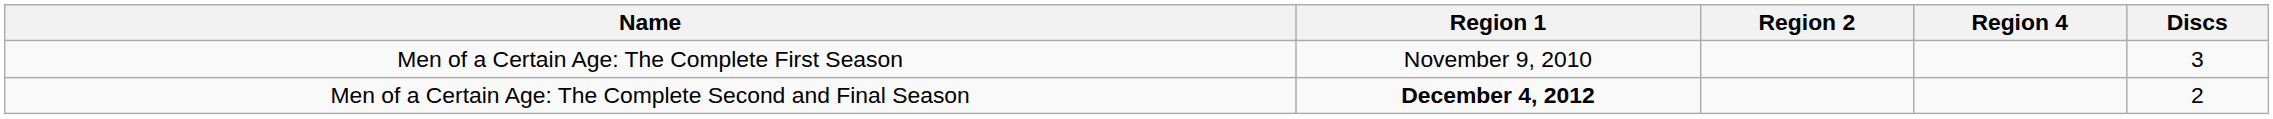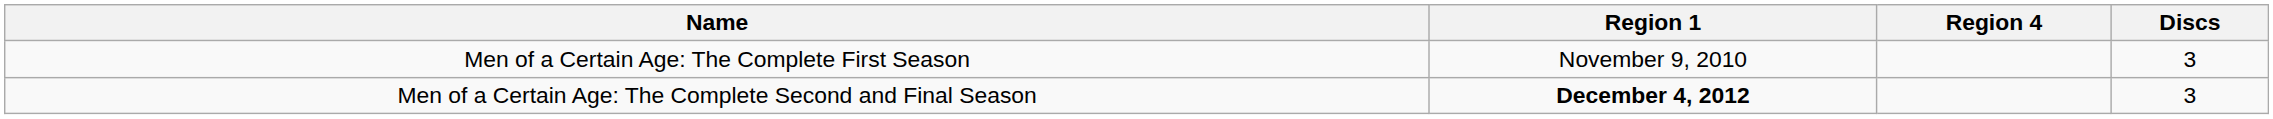- column: Region 2
Men of a Certain Age: The Complete Second and Final Season | Discs: 2 -> 3
